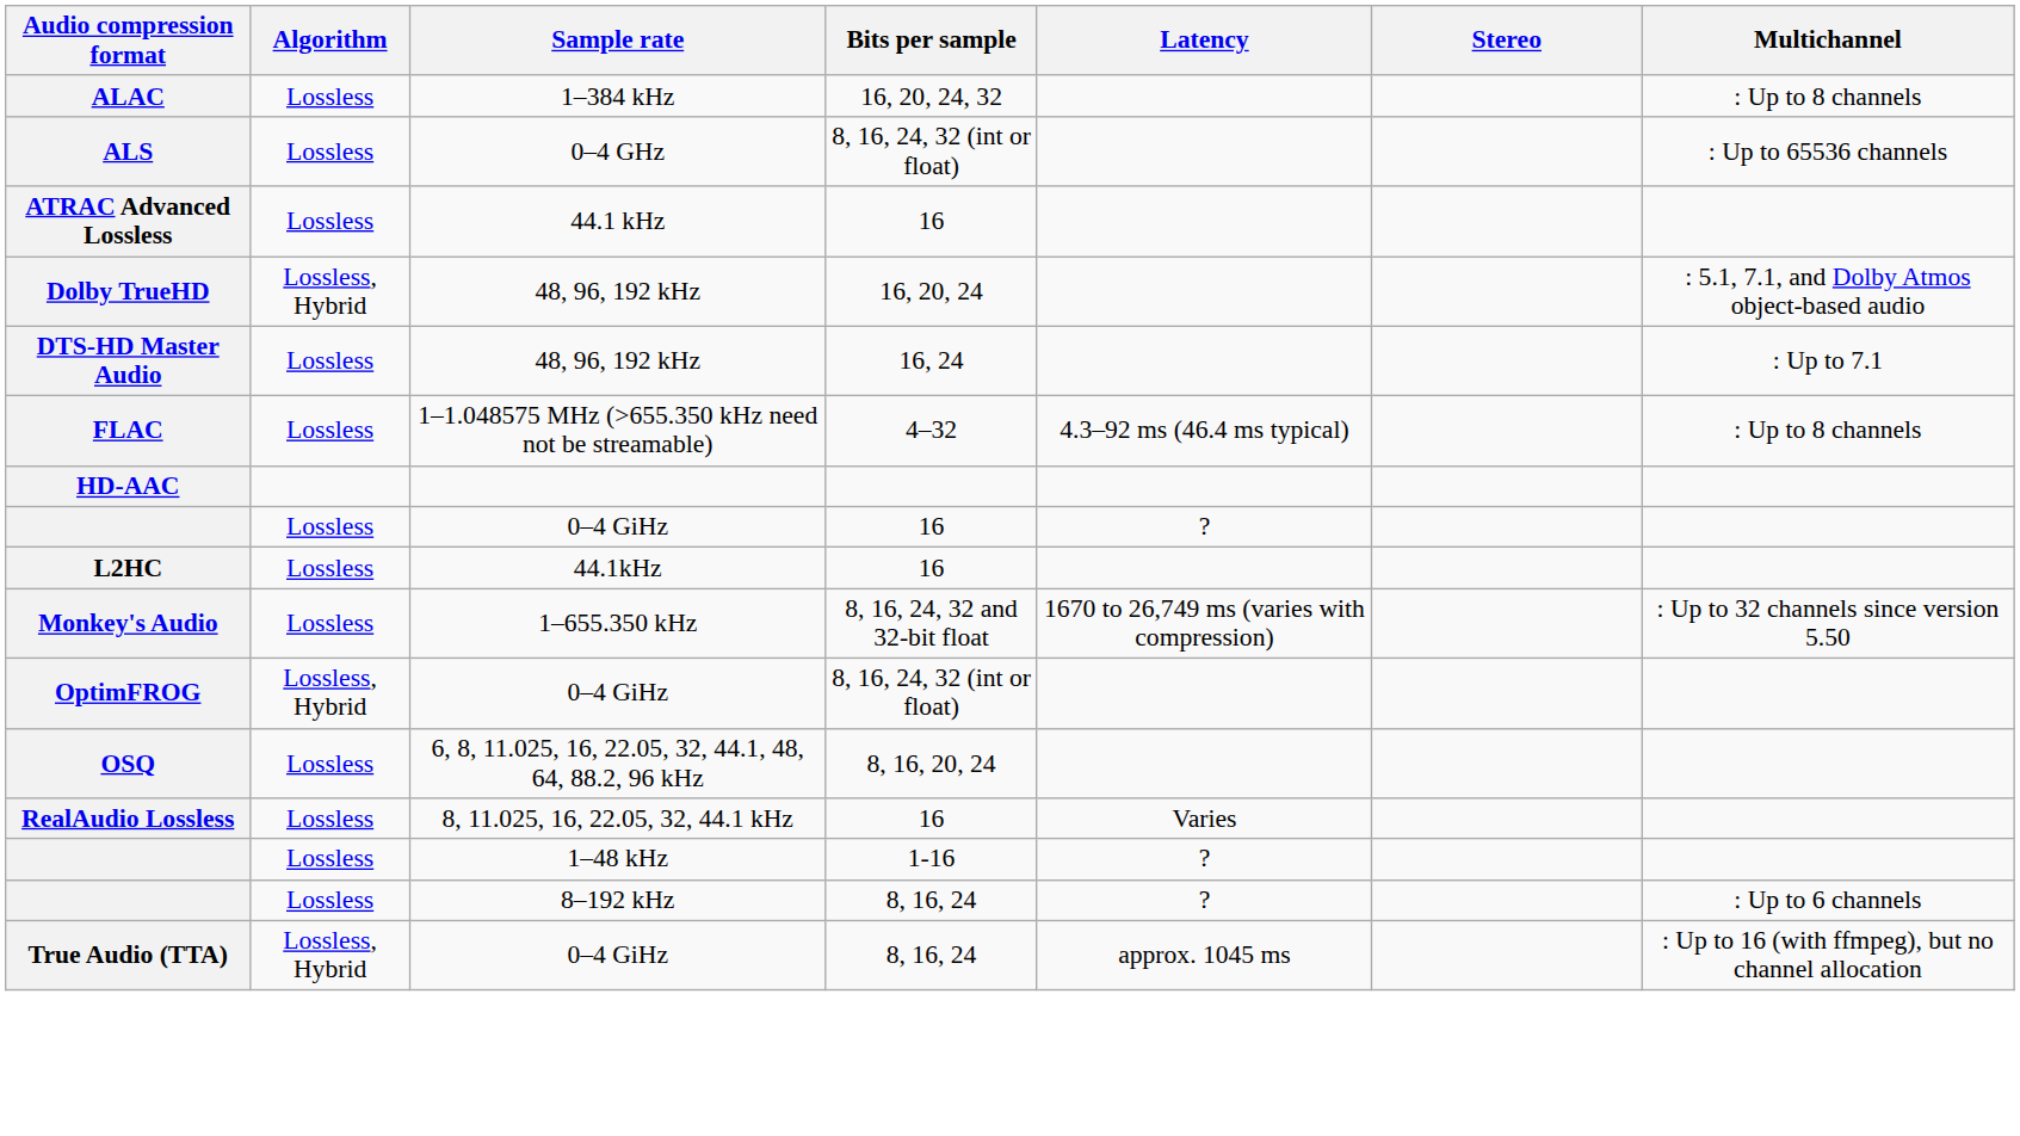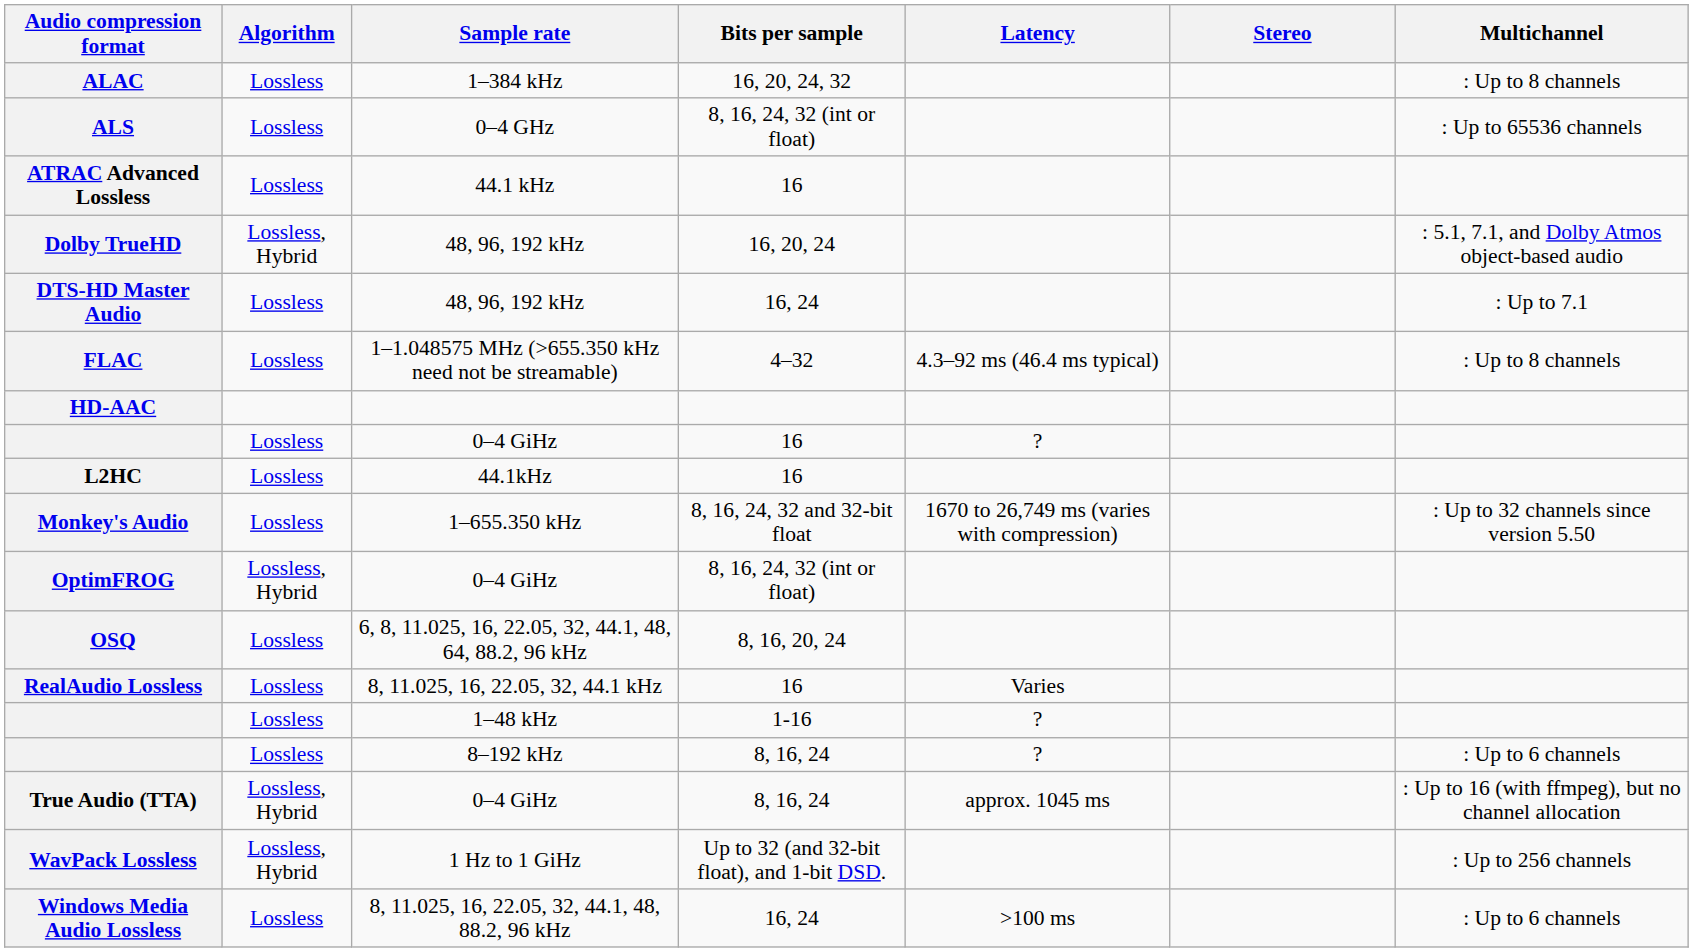+ row: WavPack Lossless | Lossless, Hybrid | 1 Hz to 1 GiHz | Up to 32 (and 32-bit float), and 1-bit DSD. | : Up to 256 channels
+ row: Windows Media Audio Lossless | Lossless | 8, 11.025, 16, 22.05, 32, 44.1, 48, 88.2, 96 kHz | 16, 24 | >100 ms | : Up to 6 channels
